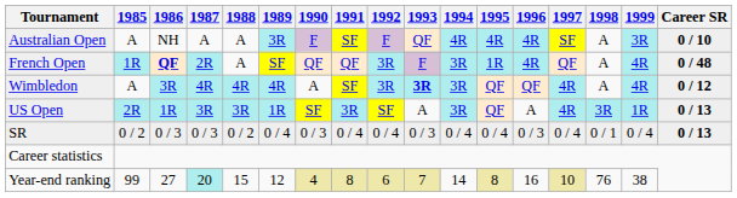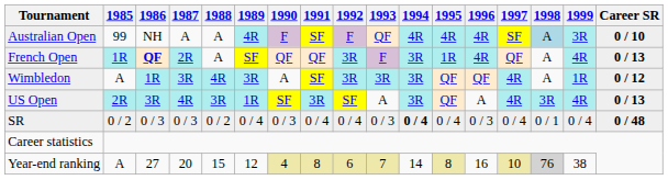Australian Open | 1985: A -> 99
Australian Open | 1989: 3R -> 4R
Australian Open | 1998: no background -> lightblue background
French Open | Career SR: 0 / 48 -> 0 / 13
Wimbledon | 1986: 3R -> 1R
Wimbledon | 1987: 4R -> 3R
Wimbledon | 1989: 4R -> 3R
Wimbledon | 1993: bold -> normal
Wimbledon | 1999: 4R -> 1R
US Open | 1986: 1R -> 3R
US Open | 1987: 3R -> 4R
US Open | 1999: 1R -> 4R
SR | 1994: normal -> bold
SR | Career SR: 0 / 13 -> 0 / 48
Year-end ranking | 1985: 99 -> A
Year-end ranking | 1987: paleturquoise background -> no background
Year-end ranking | 1998: no background -> lightgrey background
